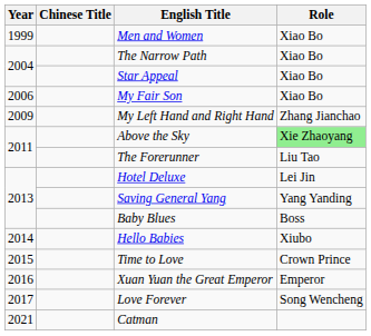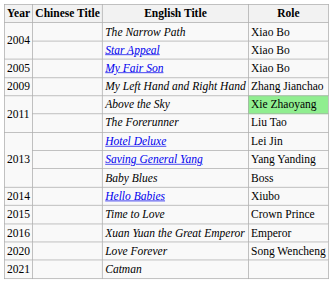- row: 1999 | Men and Women | Xiao Bo
My Fair Son | Year: 2006 -> 2005
Love Forever | Year: 2017 -> 2020
